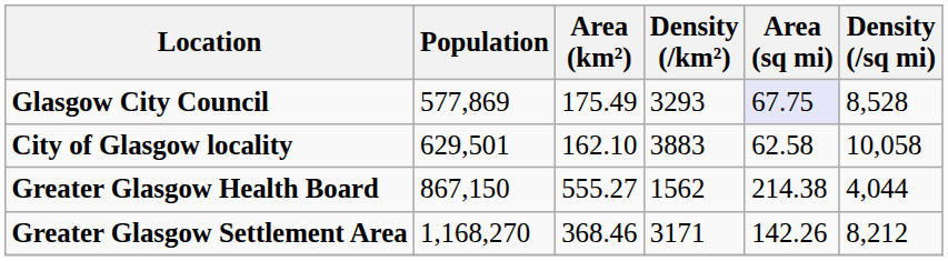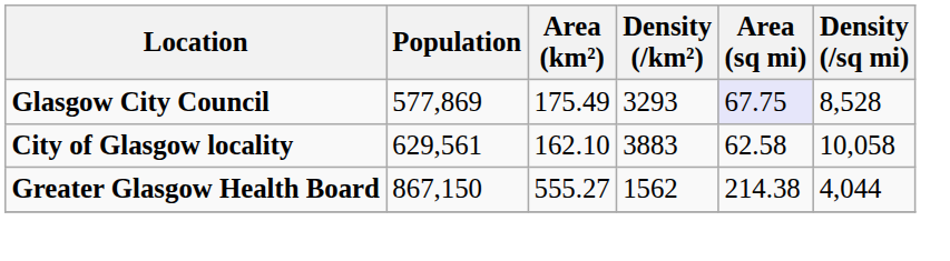City of Glasgow locality | Population: 629,501 -> 629,561
- row: Greater Glasgow Settlement Area | 1,168,270 | 368.46 | 3171 | 142.26 | 8,212
